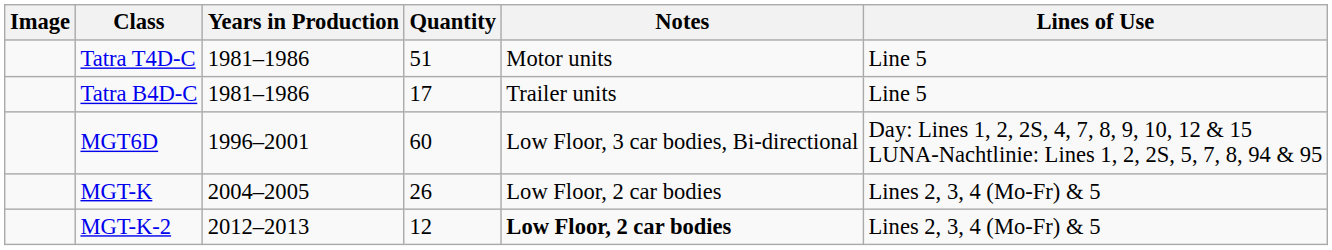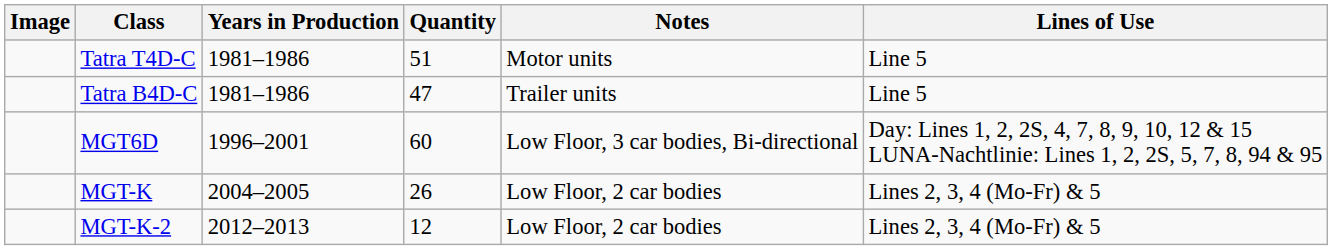Tatra B4D-C | Quantity: 17 -> 47
MGT-K-2 | Notes: bold -> normal
